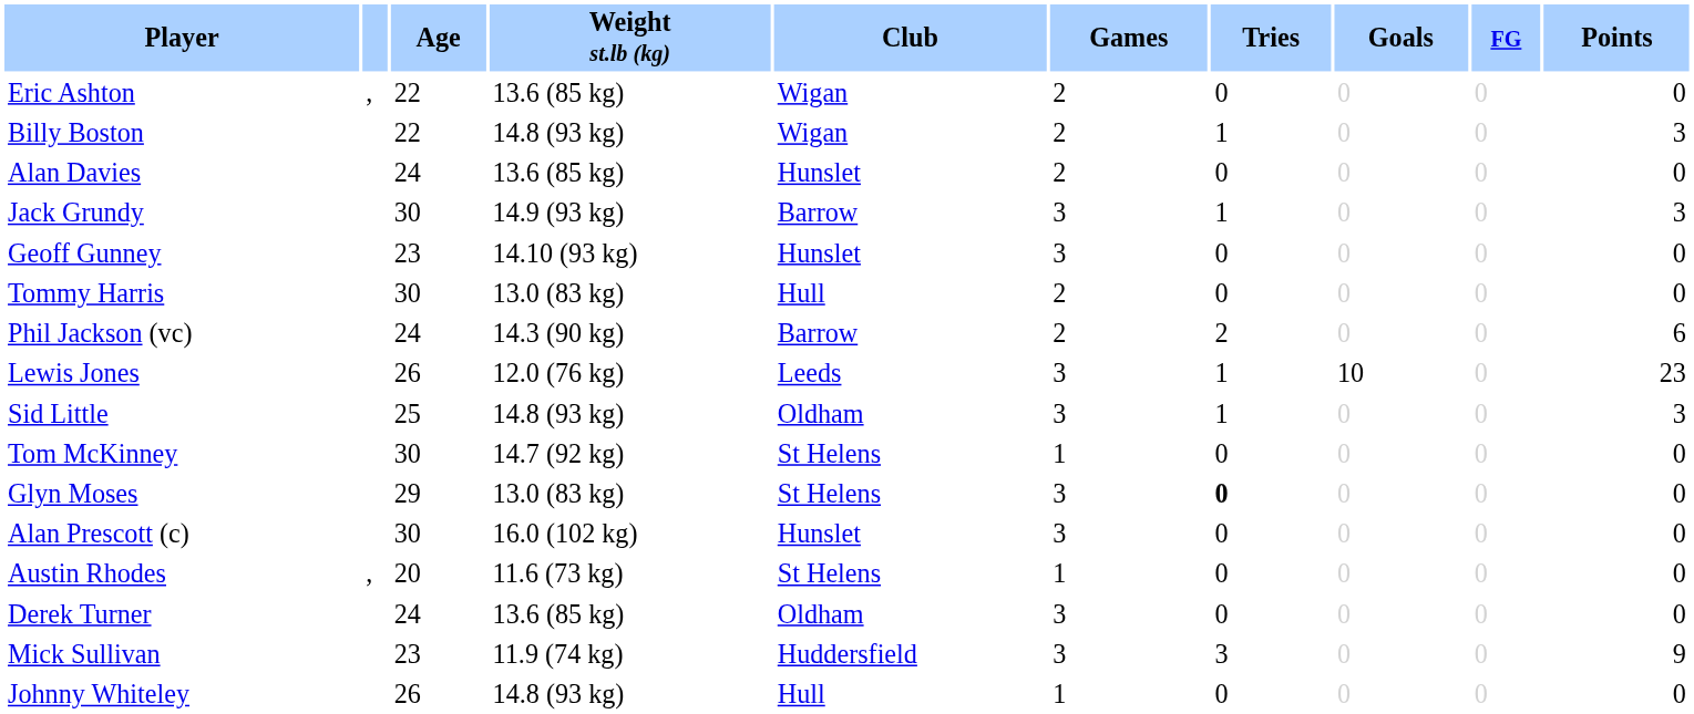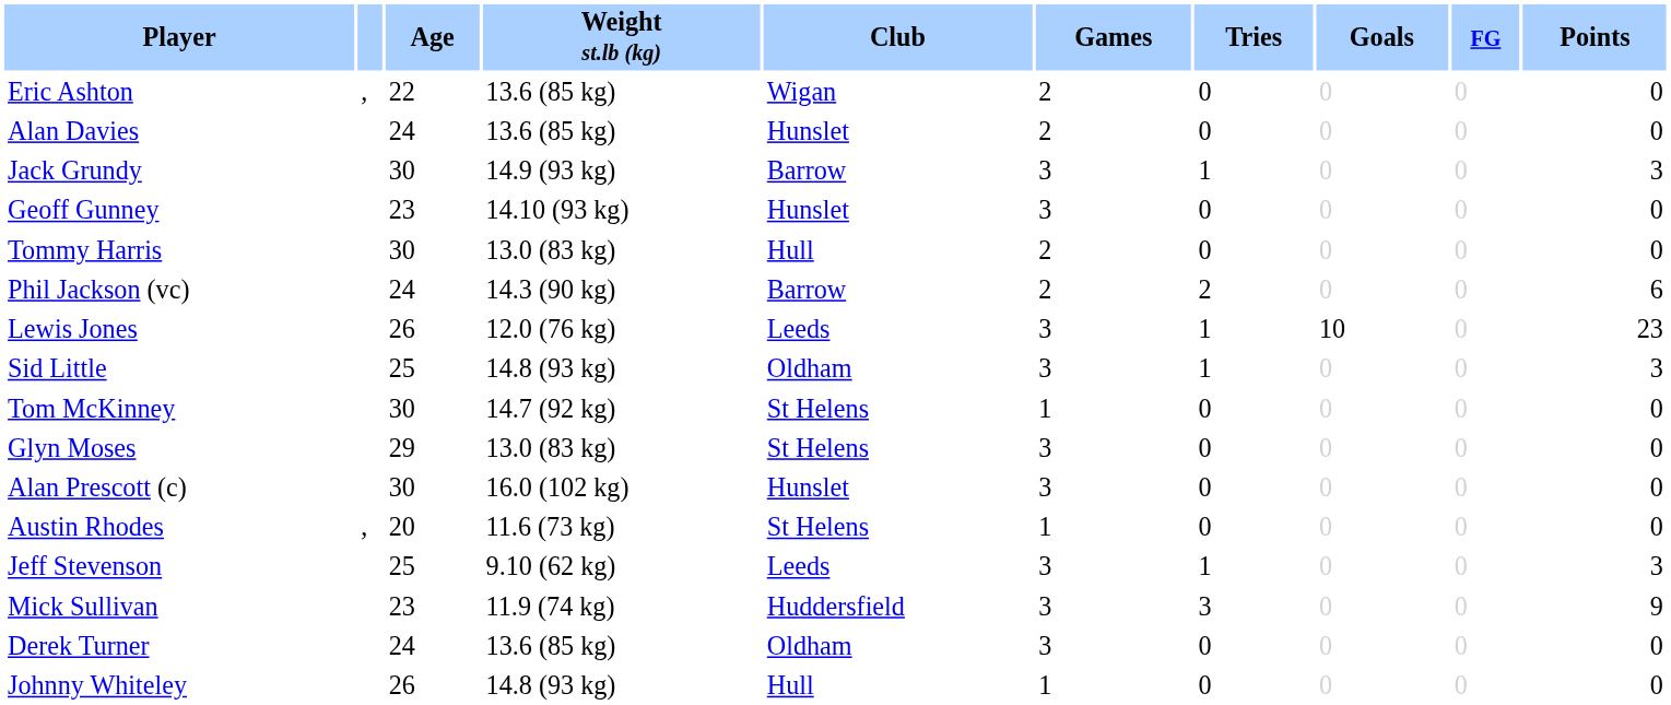- row: Billy Boston | 22 | 14.8 (93 kg) | Wigan | 2 | 1 | 0 | 0 | 3
Glyn Moses | Tries: bold -> normal
+ row: Jeff Stevenson | 25 | 9.10 (62 kg) | Leeds | 3 | 1 | 0 | 0 | 3
rows swapped: Mick Sullivan <-> Derek Turner
